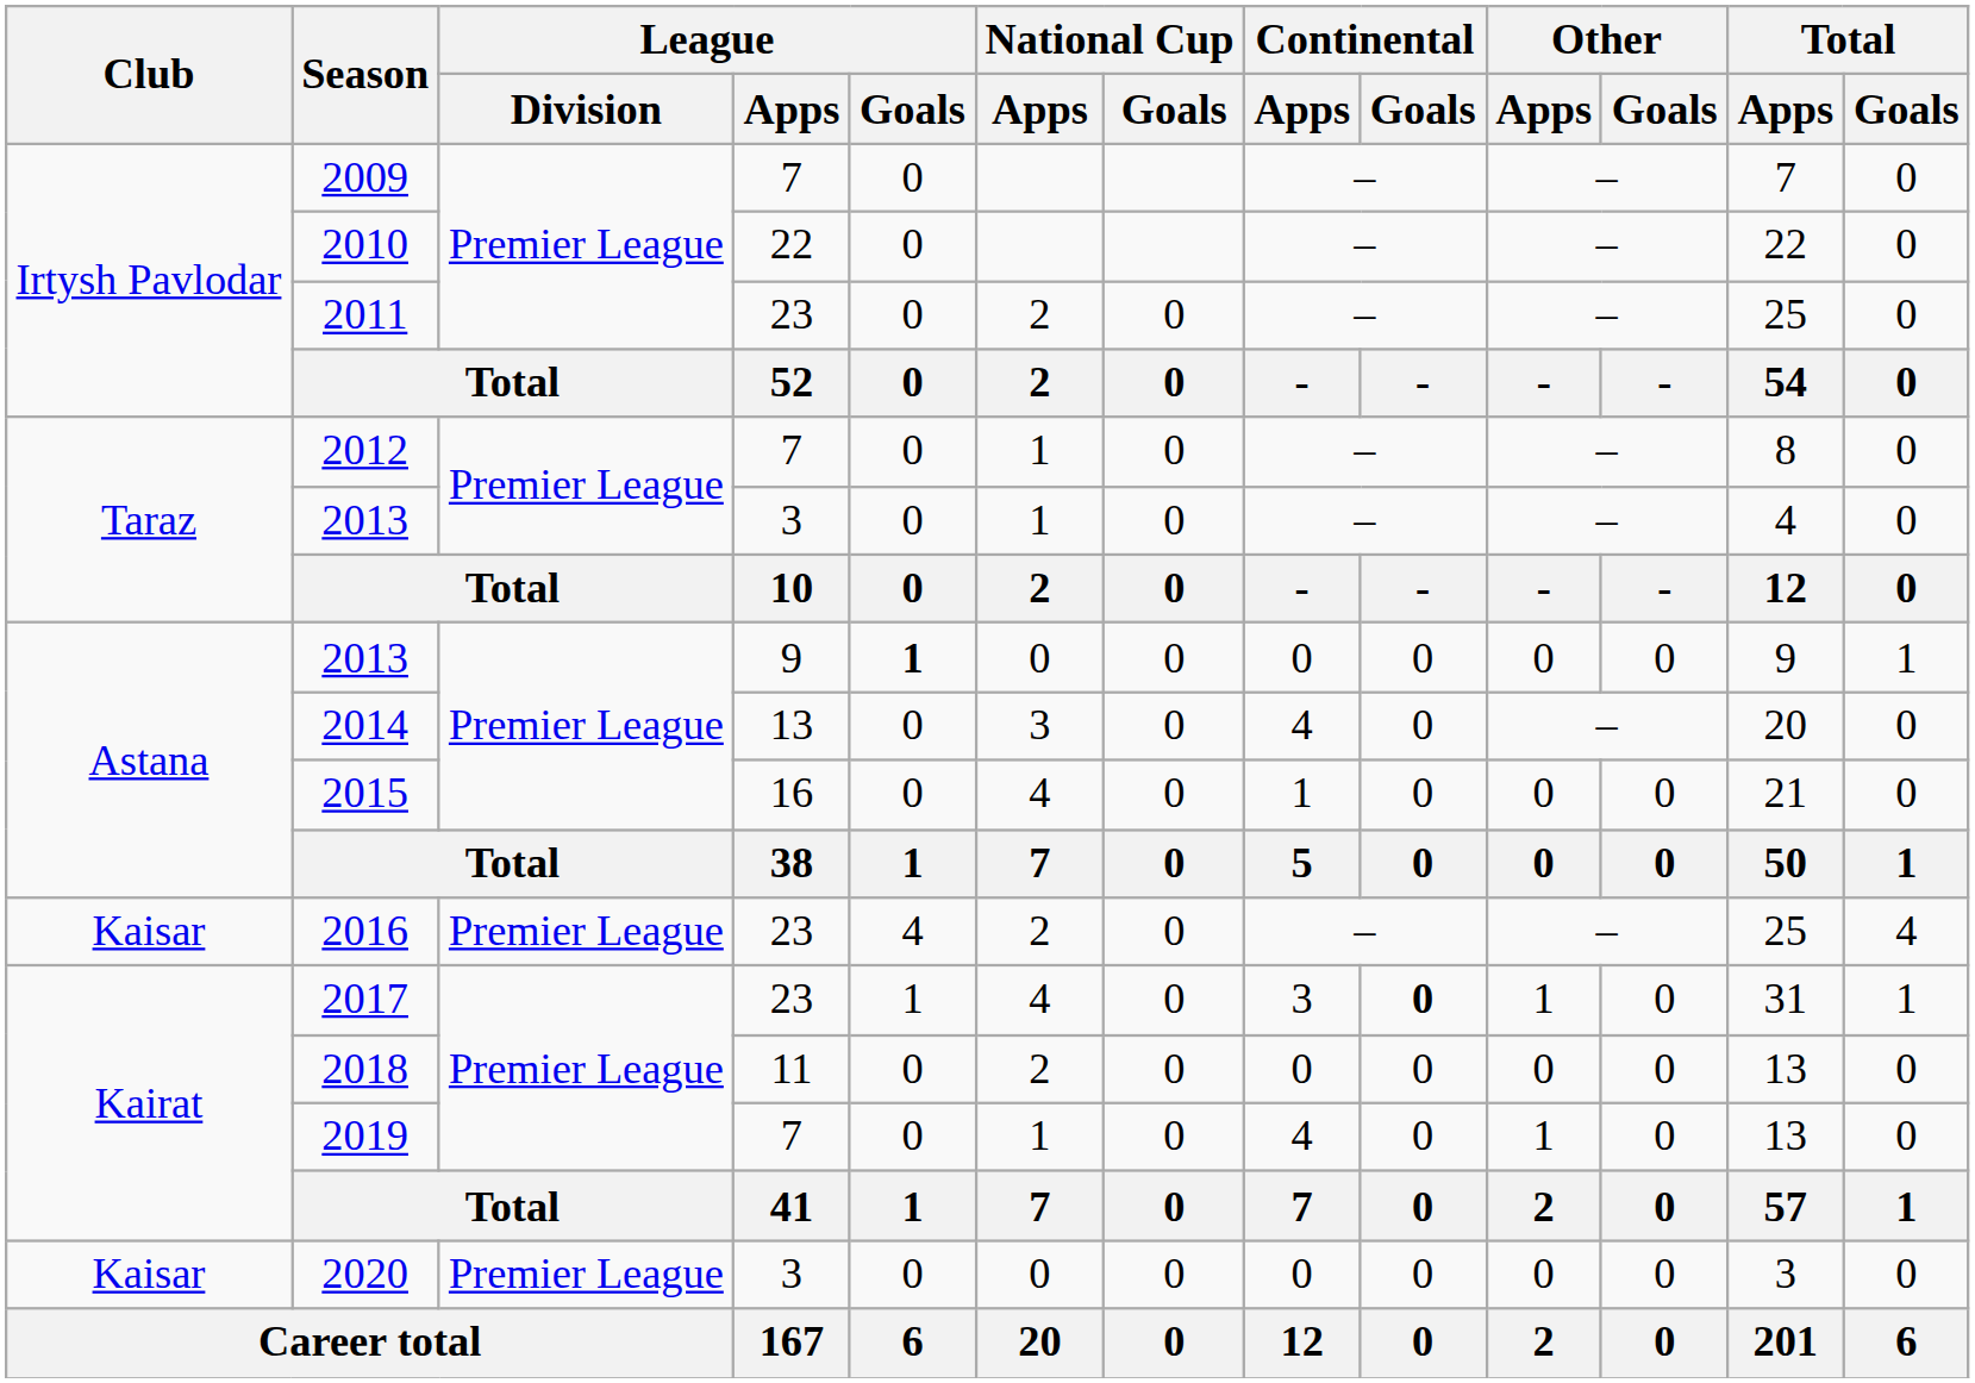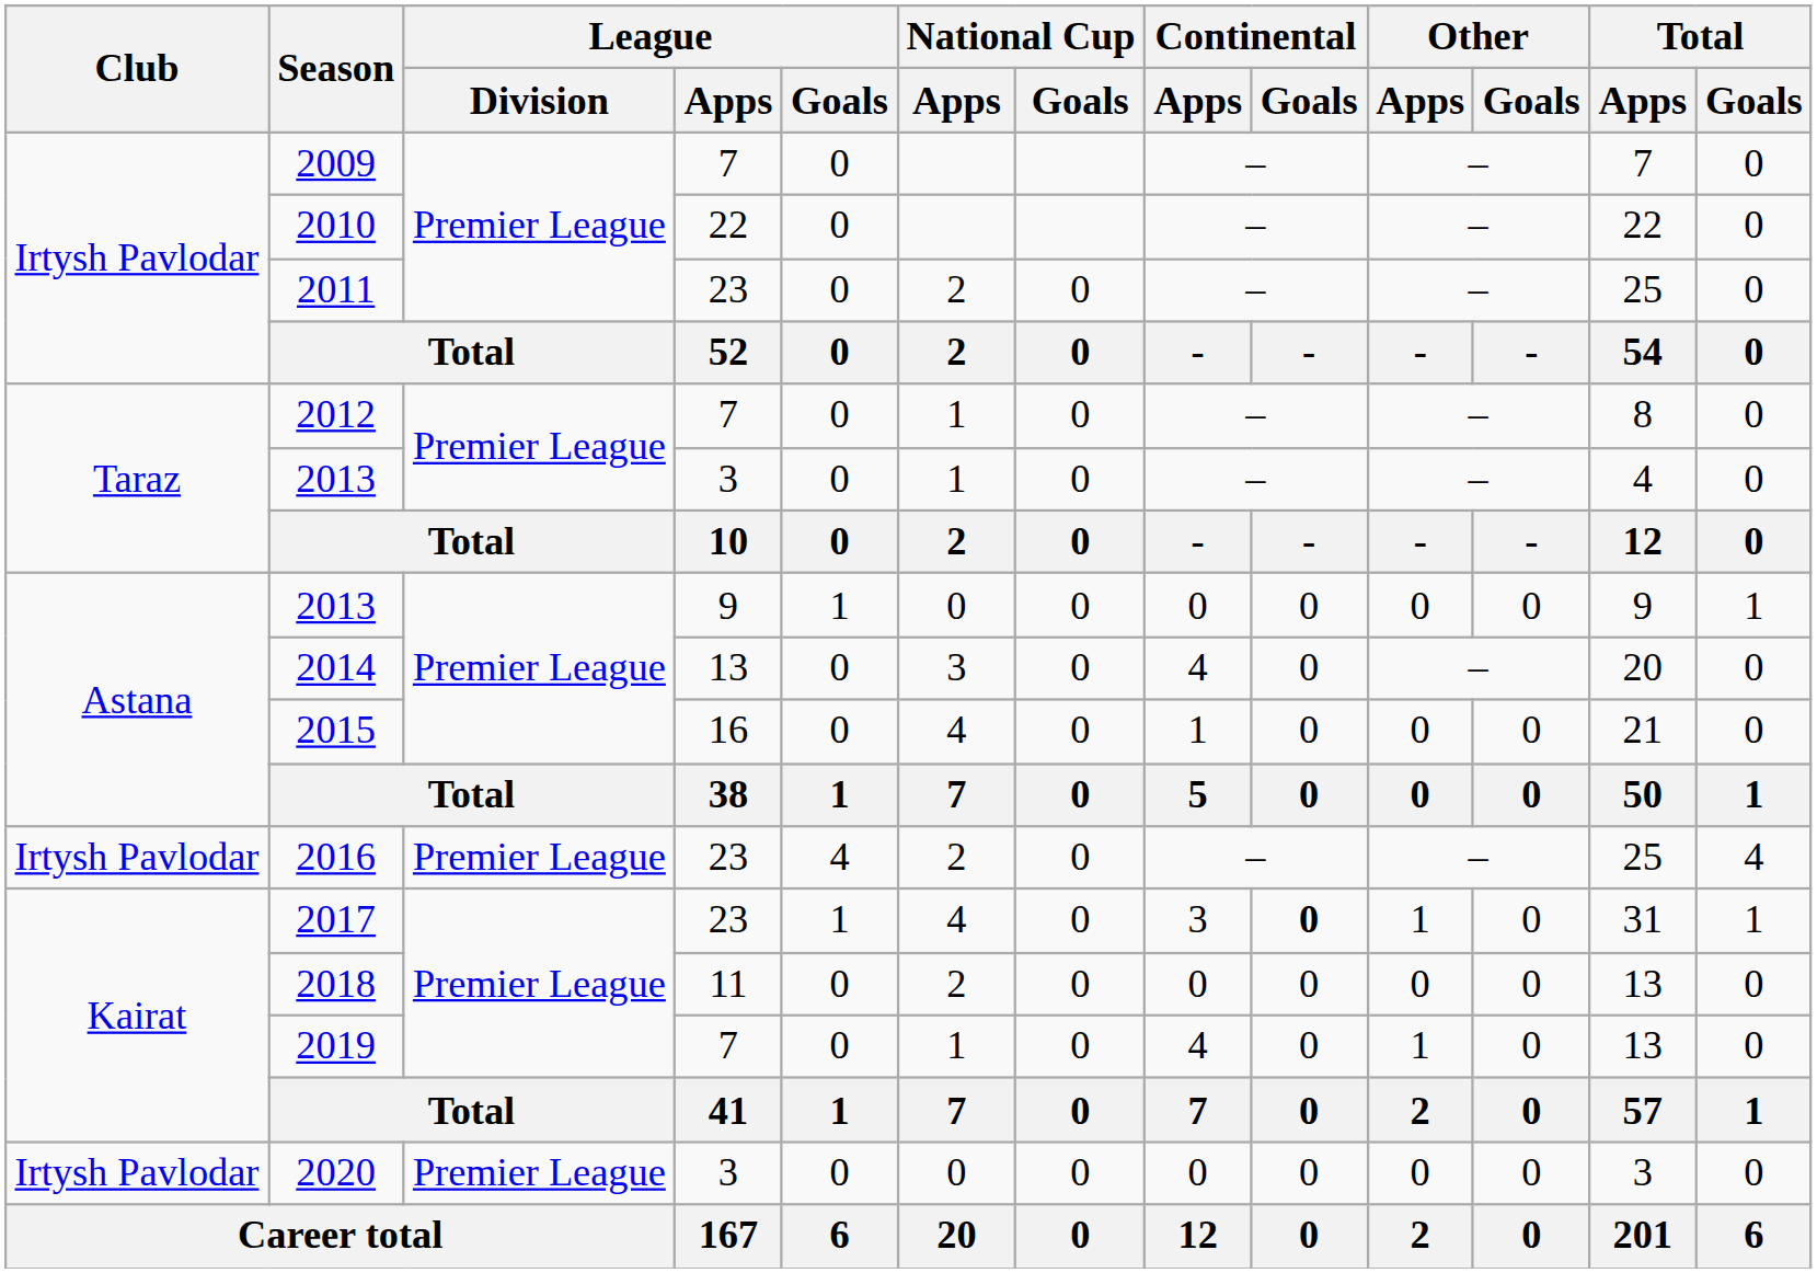2013 / 9 | League / Goals: bold -> normal
2016 | Club: Kaisar -> Irtysh Pavlodar
2020 | Club: Kaisar -> Irtysh Pavlodar
